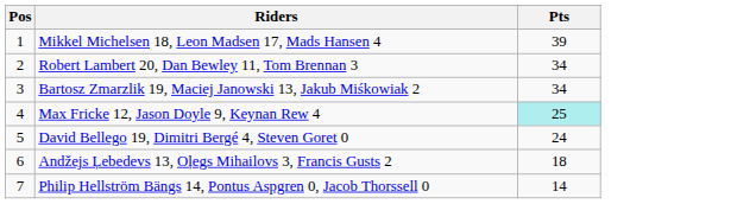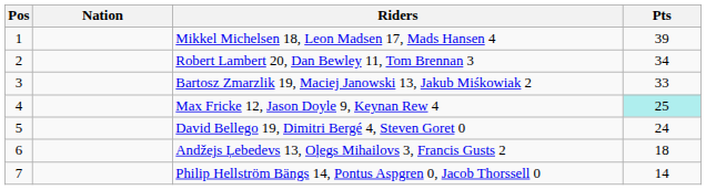+ column: Nation
Bartosz Zmarzlik 19, Maciej Janowski 13, Jakub Miśkowiak 2 | Pts: 34 -> 33
